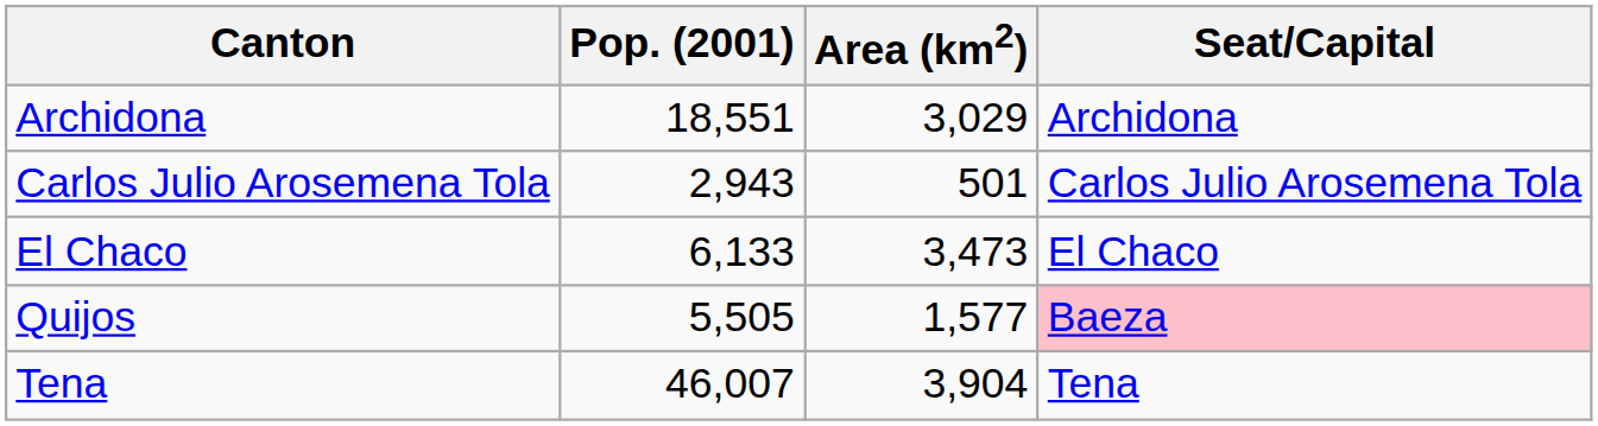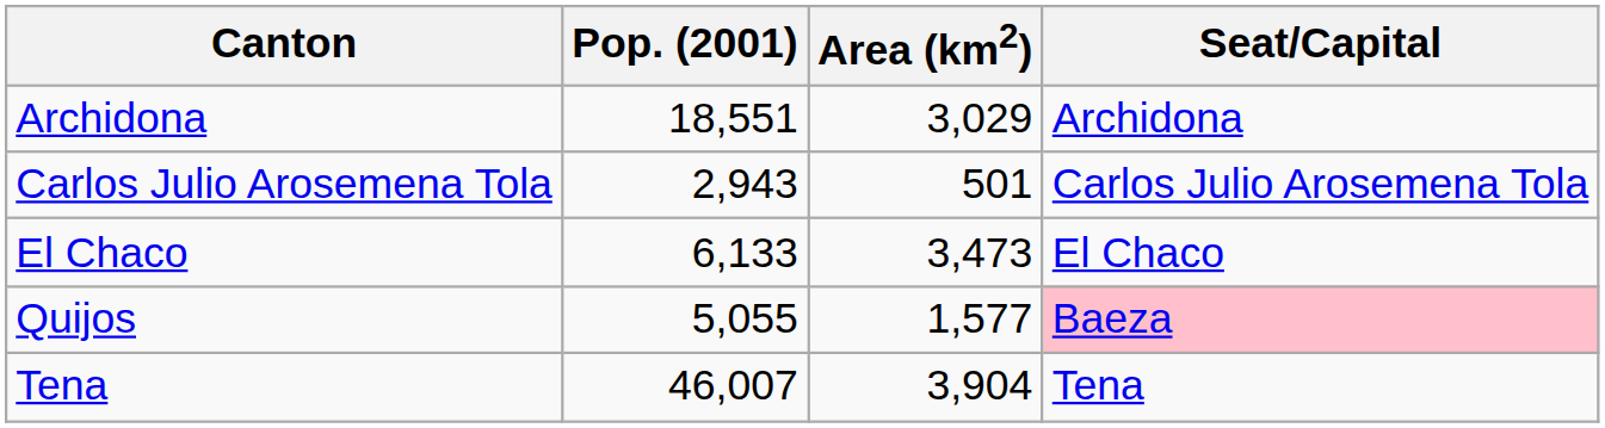Quijos | Pop. (2001): 5,505 -> 5,055
